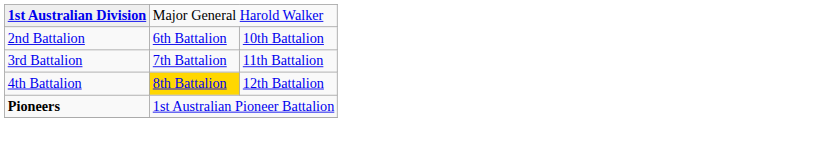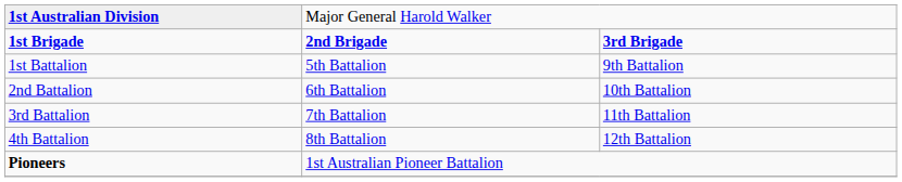+ row: 1st Brigade | 2nd Brigade | 3rd Brigade
+ row: 1st Battalion | 5th Battalion | 9th Battalion
4th Battalion | column 2: gold background -> no background
